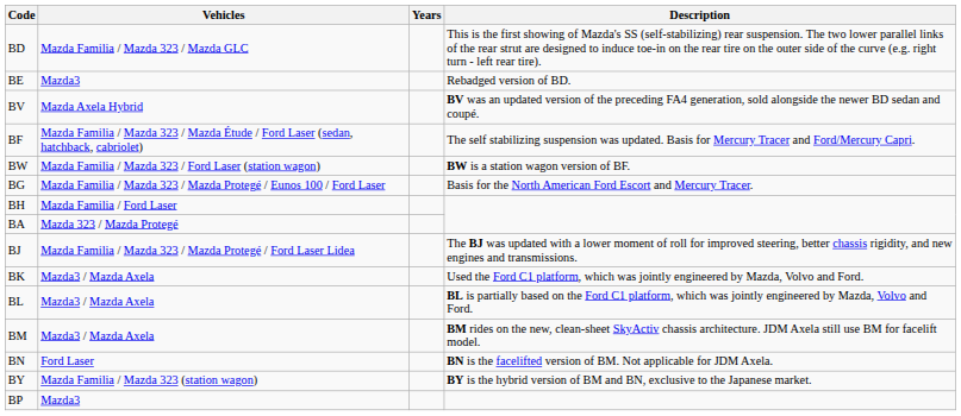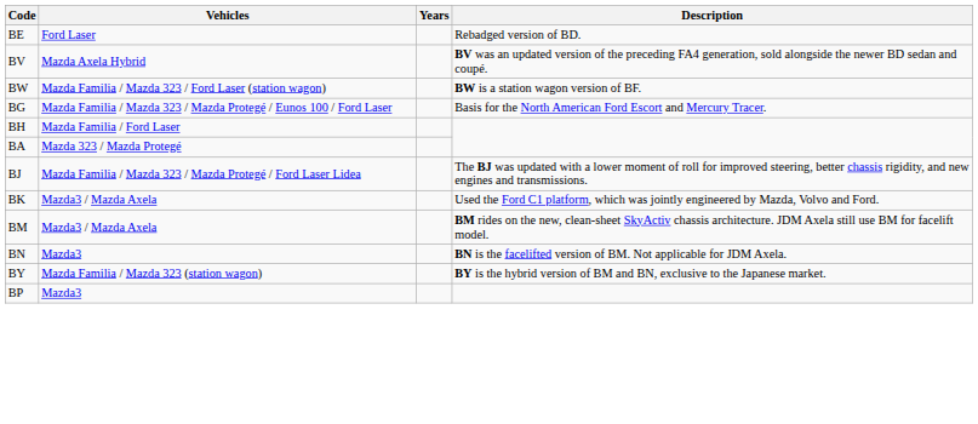- row: BD | Mazda Familia / Mazda 323 / Mazda GLC | This is the first showing of Mazda's SS (self-stabilizing) rear suspension. The two lower parallel links of the rear strut are designed to induce toe-in on the rear tire on the outer side of the curve (e.g. right turn - left rear tire).
BE | Vehicles: Mazda3 -> Ford Laser
- row: BF | Mazda Familia / Mazda 323 / Mazda Étude / Ford Laser (sedan, hatchback, cabriolet) | The self stabilizing suspension was updated. Basis for Mercury Tracer and Ford/Mercury Capri.
- row: BL | Mazda3 / Mazda Axela | BL is partially based on the Ford C1 platform, which was jointly engineered by Mazda, Volvo and Ford.
BN | Vehicles: Ford Laser -> Mazda3
